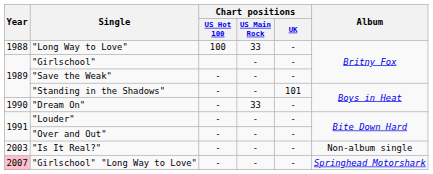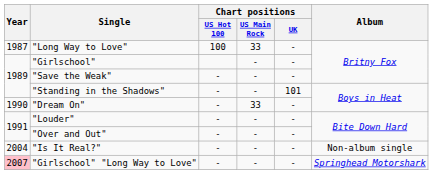"Long Way to Love" | Year: 1988 -> 1987
"Is It Real?" | Year: 2003 -> 2004
